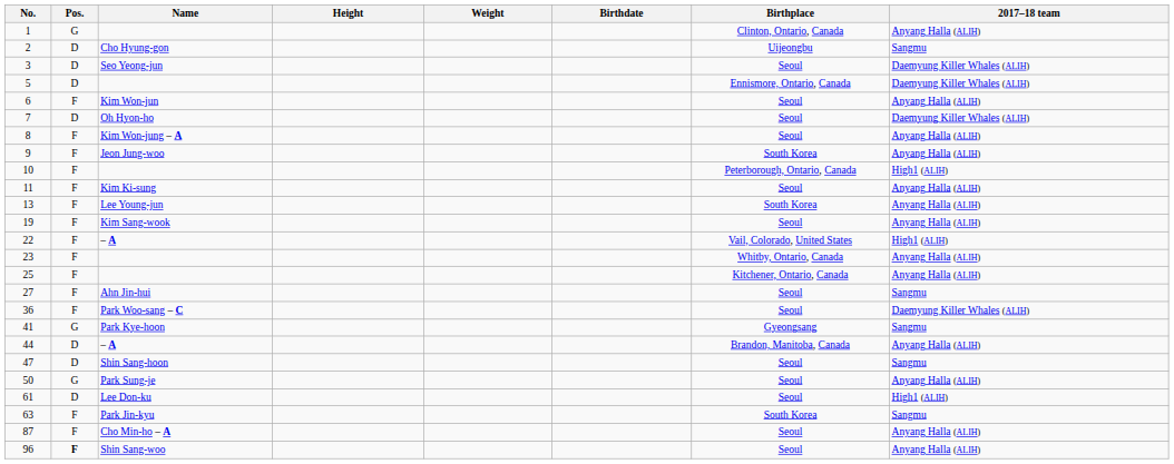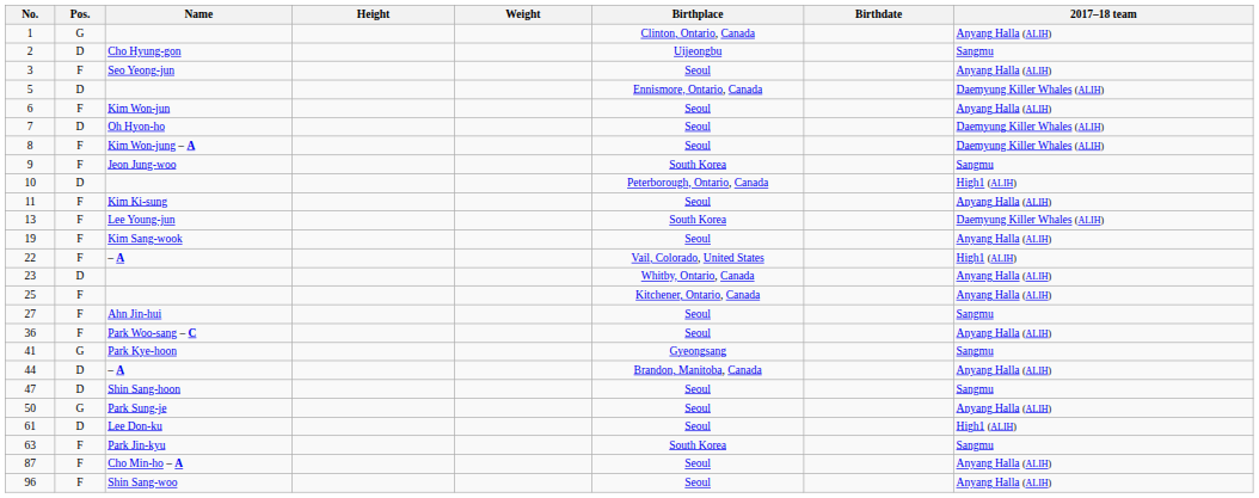columns swapped: Birthdate <-> Birthplace
3 | Pos.: D -> F
3 | 2017–18 team: Daemyung Killer Whales (ALIH) -> Anyang Halla (ALIH)
8 | 2017–18 team: Anyang Halla (ALIH) -> Daemyung Killer Whales (ALIH)
9 | 2017–18 team: Anyang Halla (ALIH) -> Sangmu
10 | Pos.: F -> D
13 | 2017–18 team: Anyang Halla (ALIH) -> Daemyung Killer Whales (ALIH)
23 | Pos.: F -> D
36 | 2017–18 team: Daemyung Killer Whales (ALIH) -> Anyang Halla (ALIH)
96 | Pos.: bold -> normal
